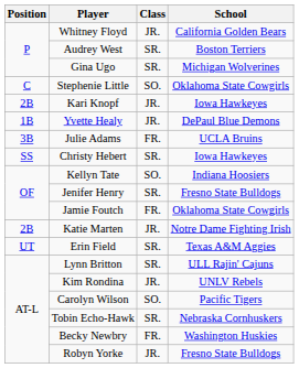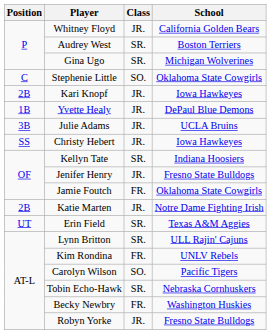Julie Adams | Class: FR. -> JR.
Christy Hebert | Class: SR. -> JR.
Kellyn Tate | Class: SO. -> SR.
Jenifer Henry | Class: SR. -> JR.
Kim Rondina | Class: JR. -> FR.
